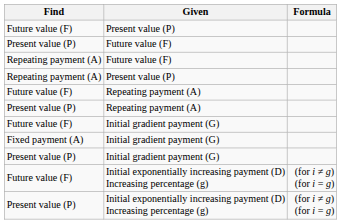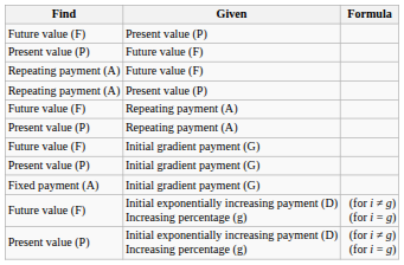rows swapped: Present value (P) / Initial gradient payment (G) <-> Fixed payment (A) / Initial gradient payment (G)
